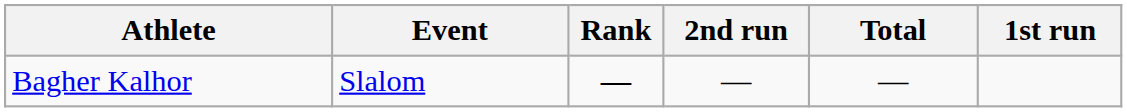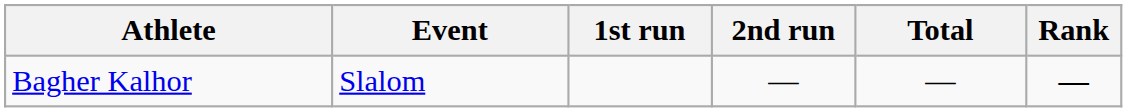columns swapped: 1st run <-> Rank
